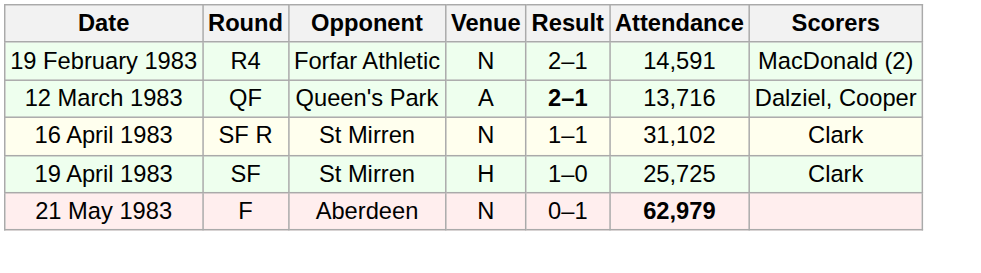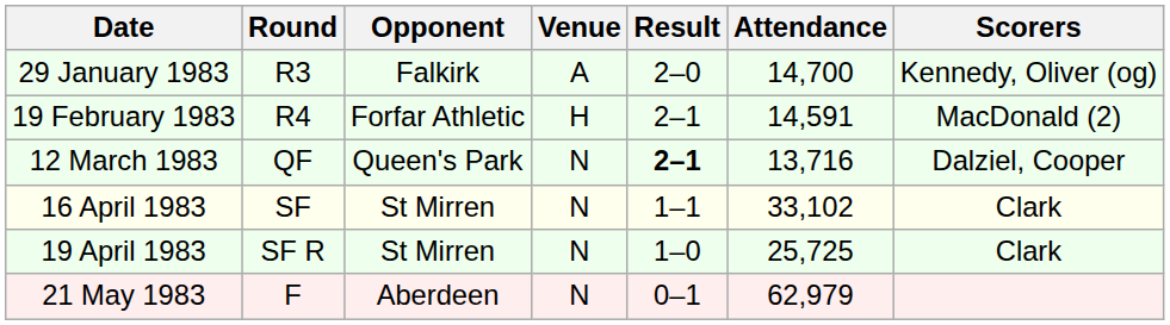+ row: 29 January 1983 | R3 | Falkirk | A | 2–0 | 14,700 | Kennedy, Oliver (og)
19 February 1983 | Venue: N -> H
12 March 1983 | Venue: A -> N
16 April 1983 | Round: SF R -> SF
16 April 1983 | Attendance: 31,102 -> 33,102
19 April 1983 | Round: SF -> SF R
19 April 1983 | Venue: H -> N
21 May 1983 | Attendance: bold -> normal
